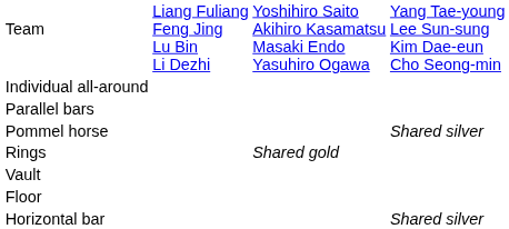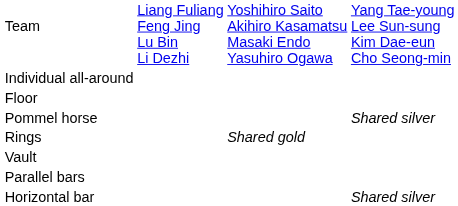rows swapped: Floor <-> Parallel bars
